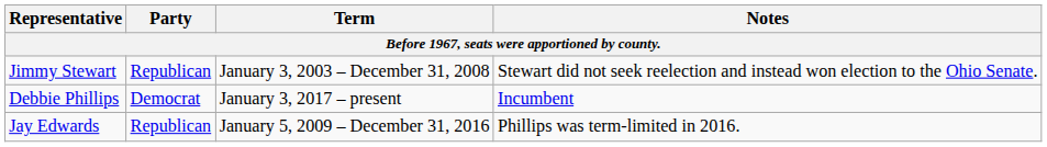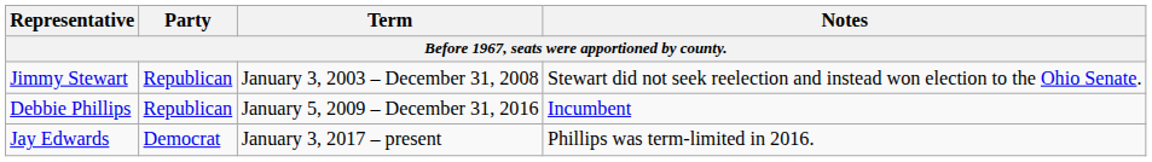Debbie Phillips | Party: Democrat -> Republican
Debbie Phillips | Term: January 3, 2017 – present -> January 5, 2009 – December 31, 2016
Jay Edwards | Party: Republican -> Democrat
Jay Edwards | Term: January 5, 2009 – December 31, 2016 -> January 3, 2017 – present
